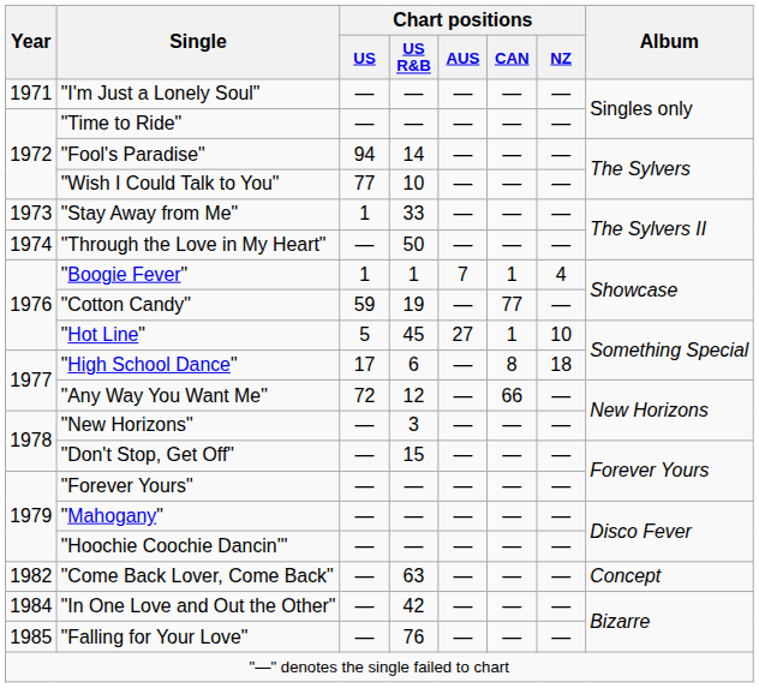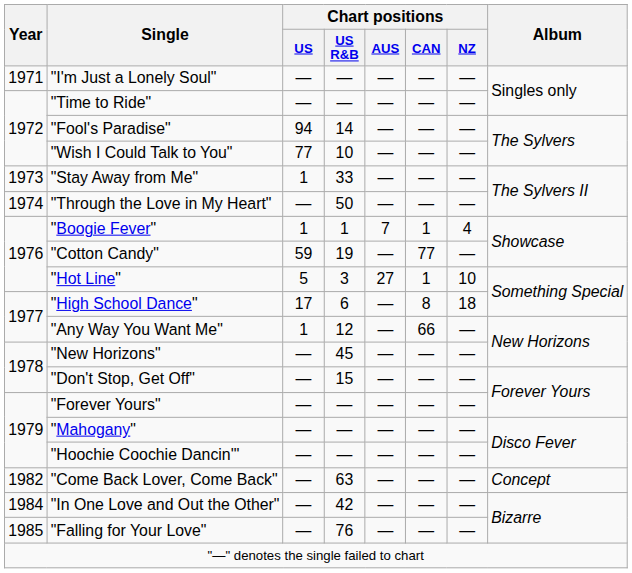"Hot Line" | Chart positions / US R&B: 45 -> 3
"Any Way You Want Me" | Chart positions / US: 72 -> 1
"New Horizons" | Chart positions / US R&B: 3 -> 45
